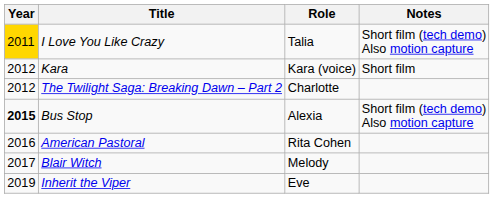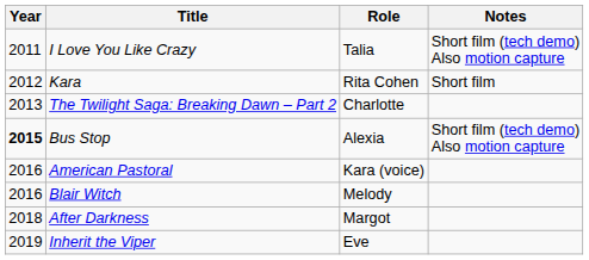I Love You Like Crazy | Year: gold background -> no background
Kara | Role: Kara (voice) -> Rita Cohen
The Twilight Saga: Breaking Dawn – Part 2 | Year: 2012 -> 2013
American Pastoral | Role: Rita Cohen -> Kara (voice)
Blair Witch | Year: 2017 -> 2016
+ row: 2018 | After Darkness | Margot
